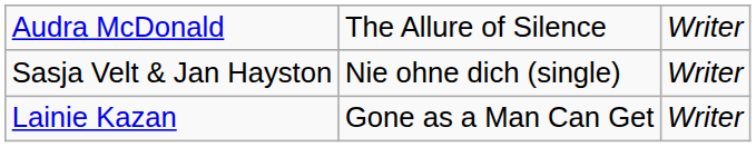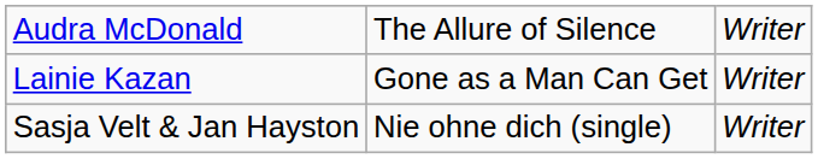rows swapped: Lainie Kazan <-> Sasja Velt & Jan Hayston
